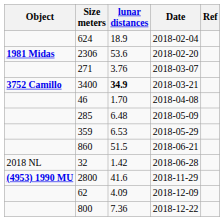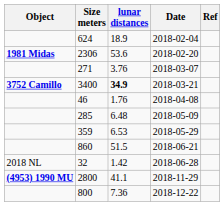46 | lunar distances: 1.70 -> 1.76
2800 | lunar distances: 41.6 -> 41.1
- row: 62 | 4.09 | 2018-12-09
